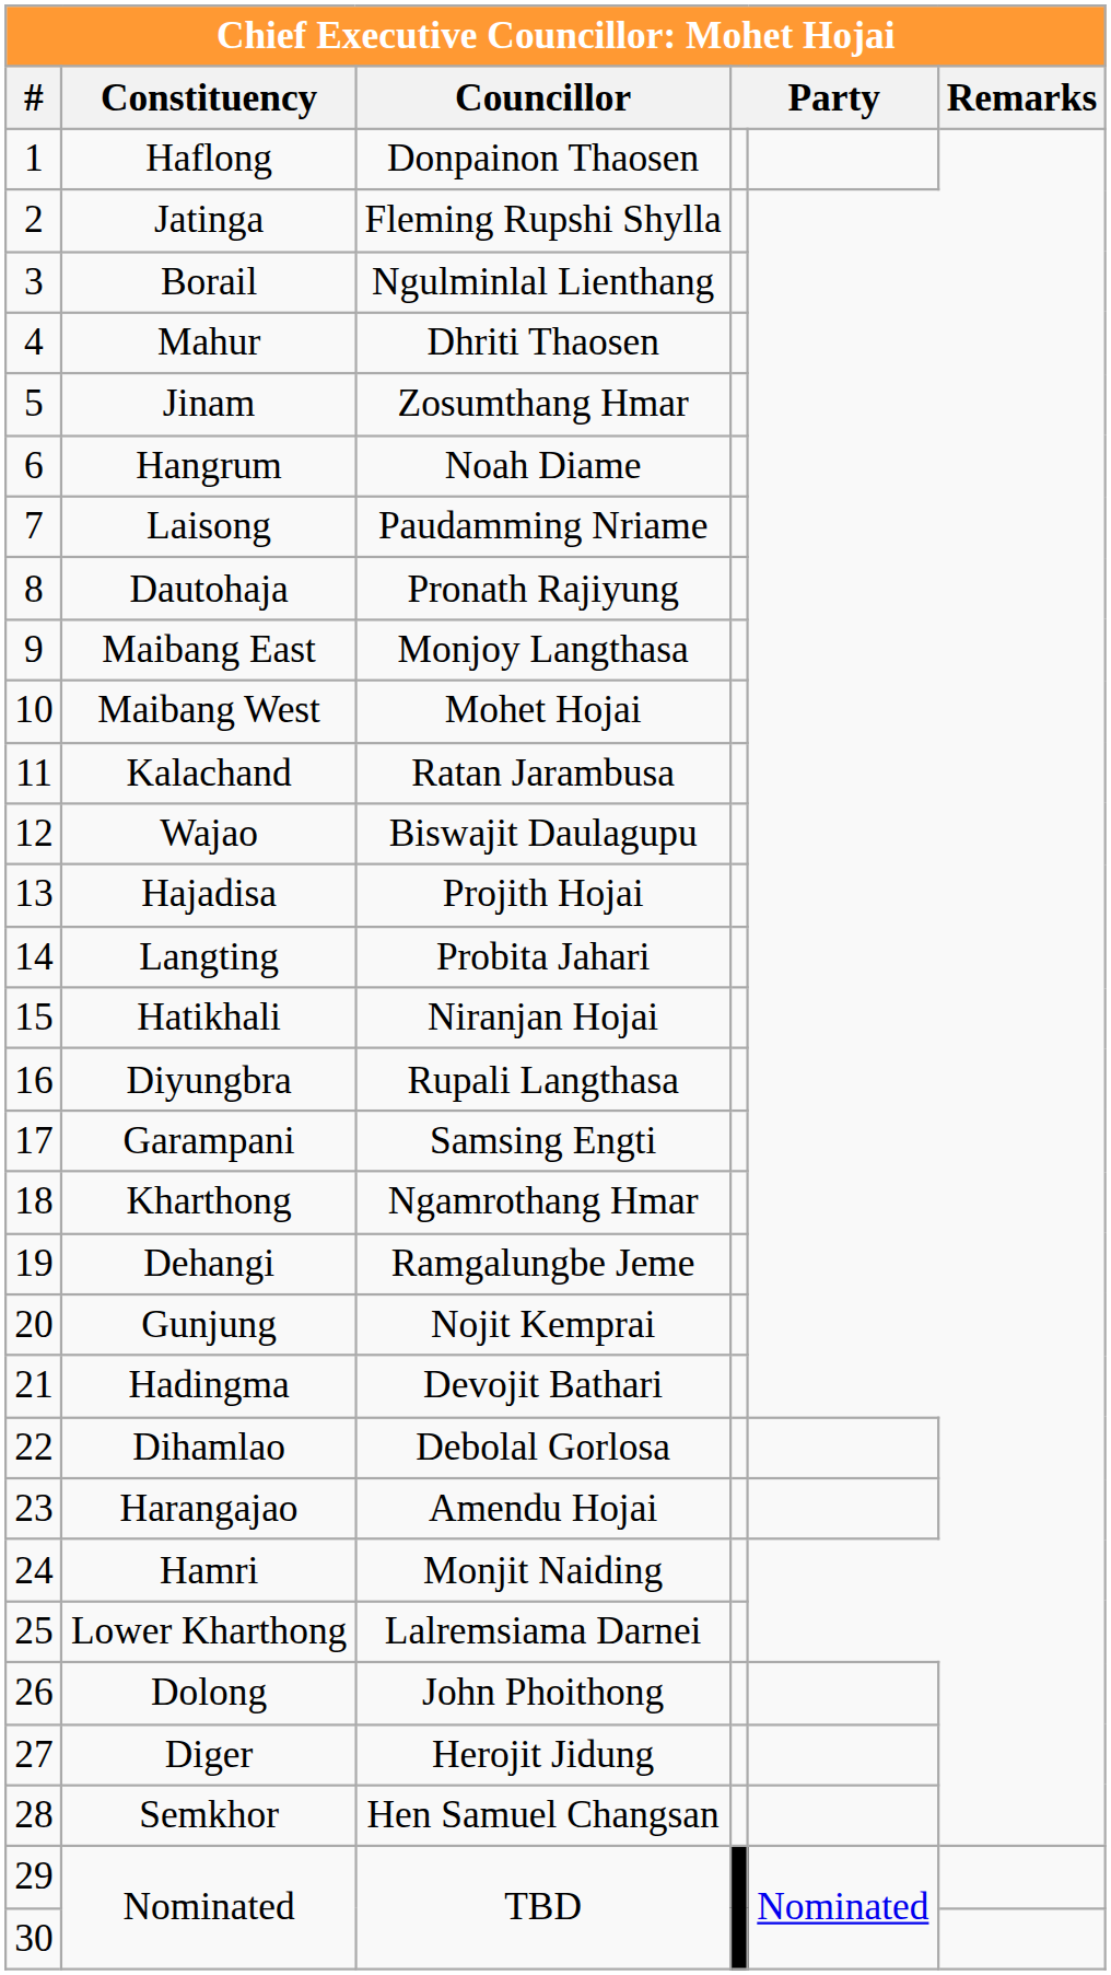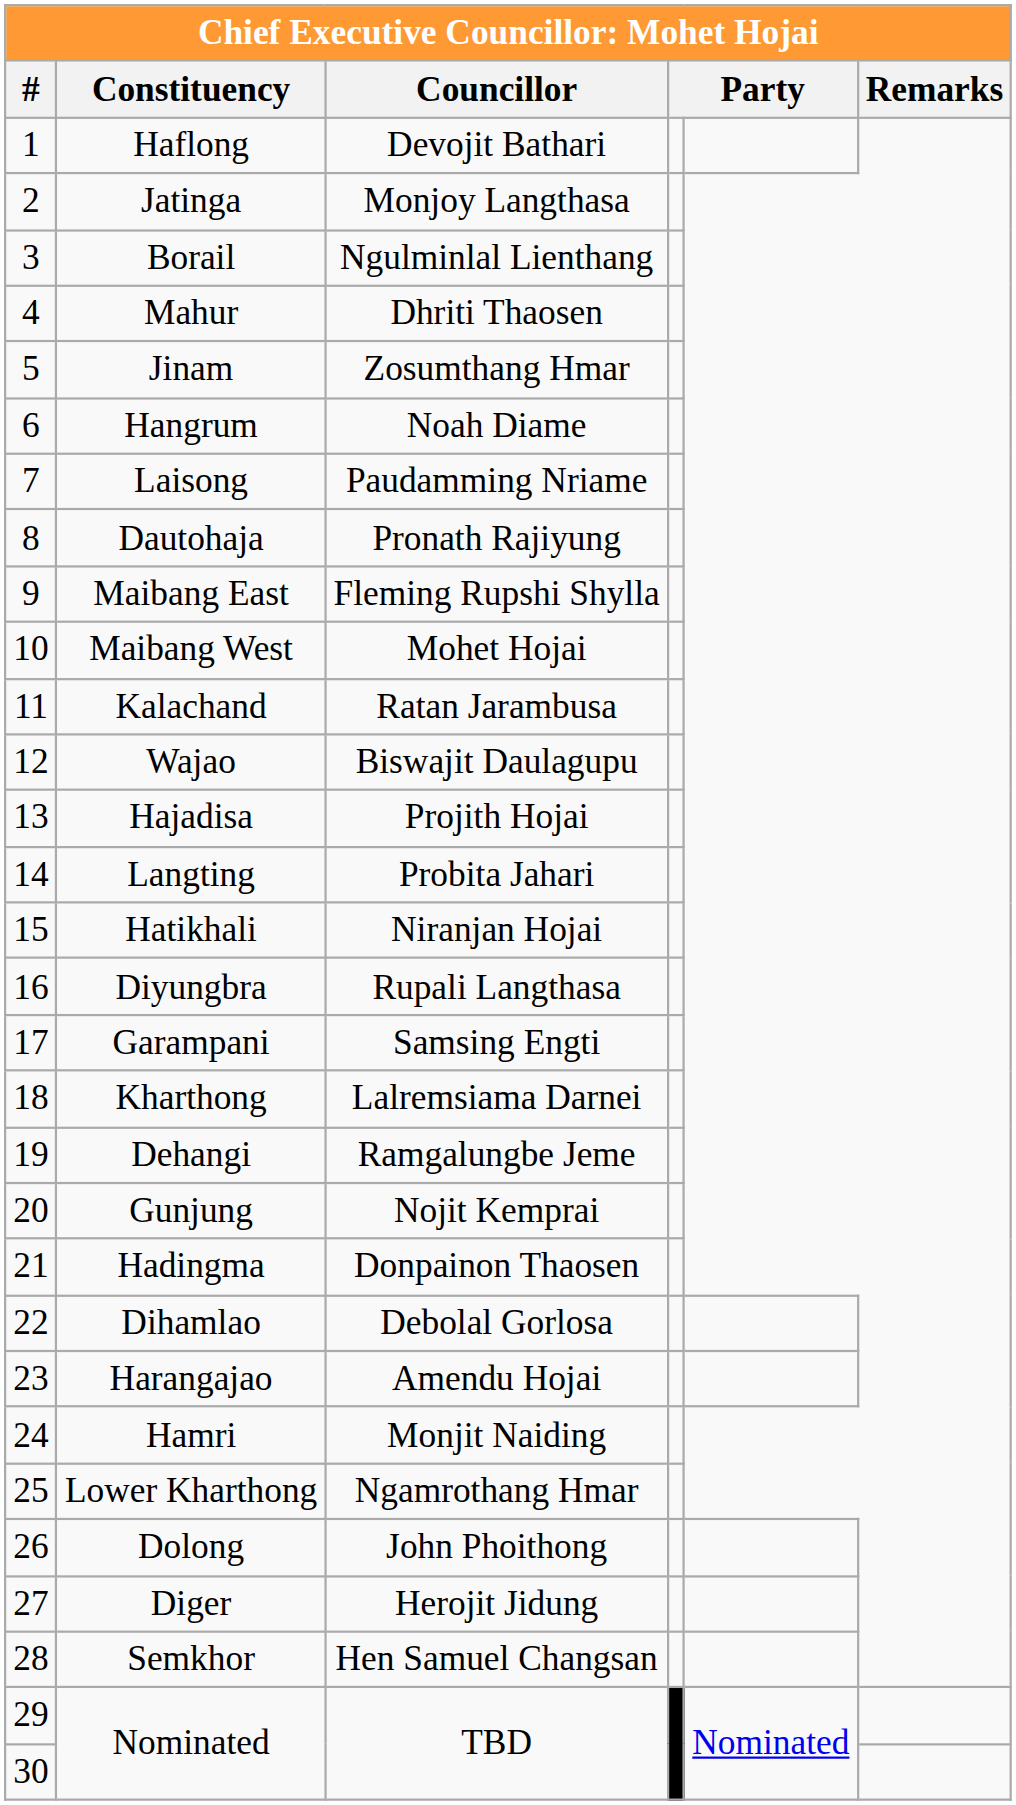Haflong | Councillor: Donpainon Thaosen -> Devojit Bathari
Jatinga | Councillor: Fleming Rupshi Shylla -> Monjoy Langthasa
Maibang East | Councillor: Monjoy Langthasa -> Fleming Rupshi Shylla
Kharthong | Councillor: Ngamrothang Hmar -> Lalremsiama Darnei
Hadingma | Councillor: Devojit Bathari -> Donpainon Thaosen
Lower Kharthong | Councillor: Lalremsiama Darnei -> Ngamrothang Hmar
